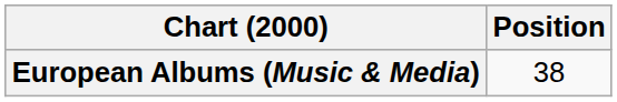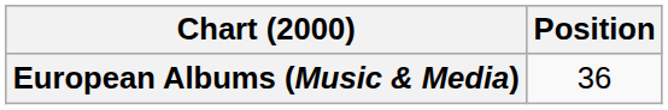European Albums (Music & Media) | Position: 38 -> 36
